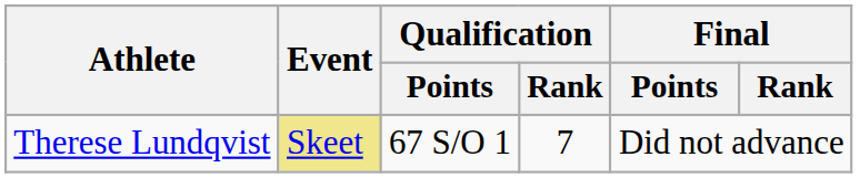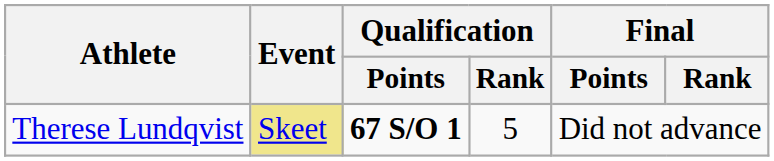Therese Lundqvist | Qualification / Points: normal -> bold
Therese Lundqvist | Qualification / Rank: 7 -> 5
